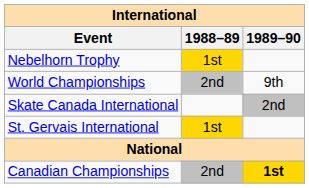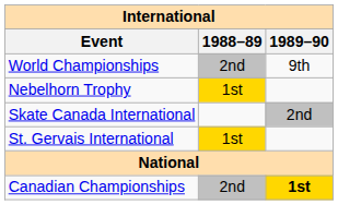rows swapped: World Championships <-> Nebelhorn Trophy
